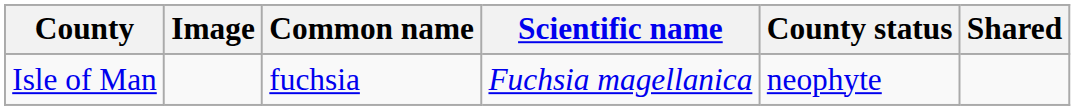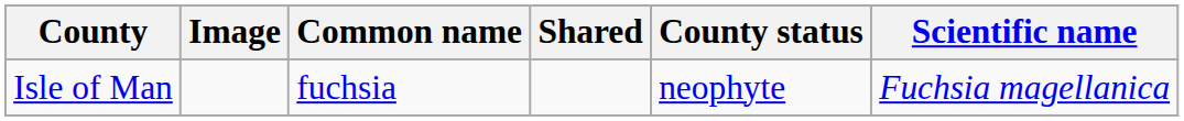columns swapped: Scientific name <-> Shared
